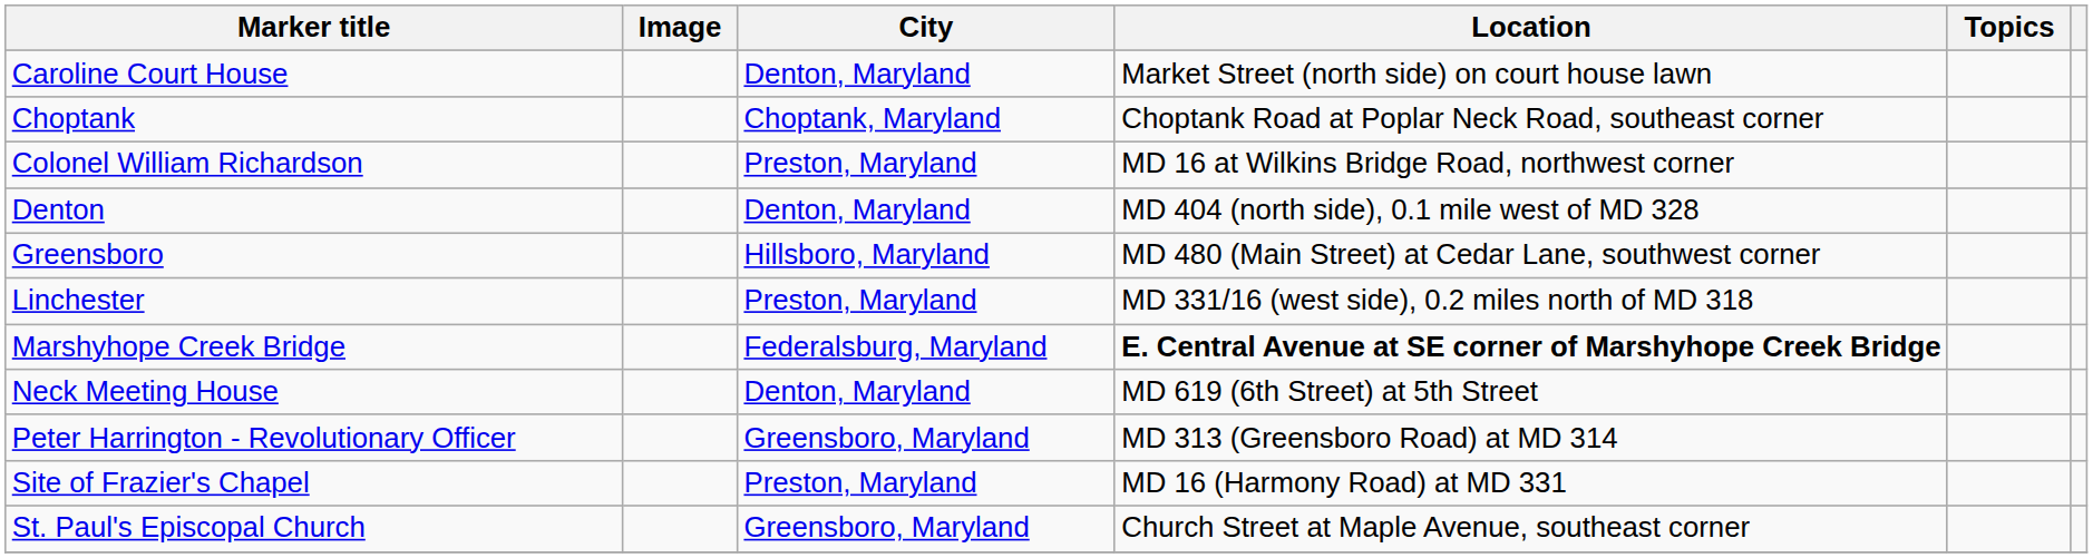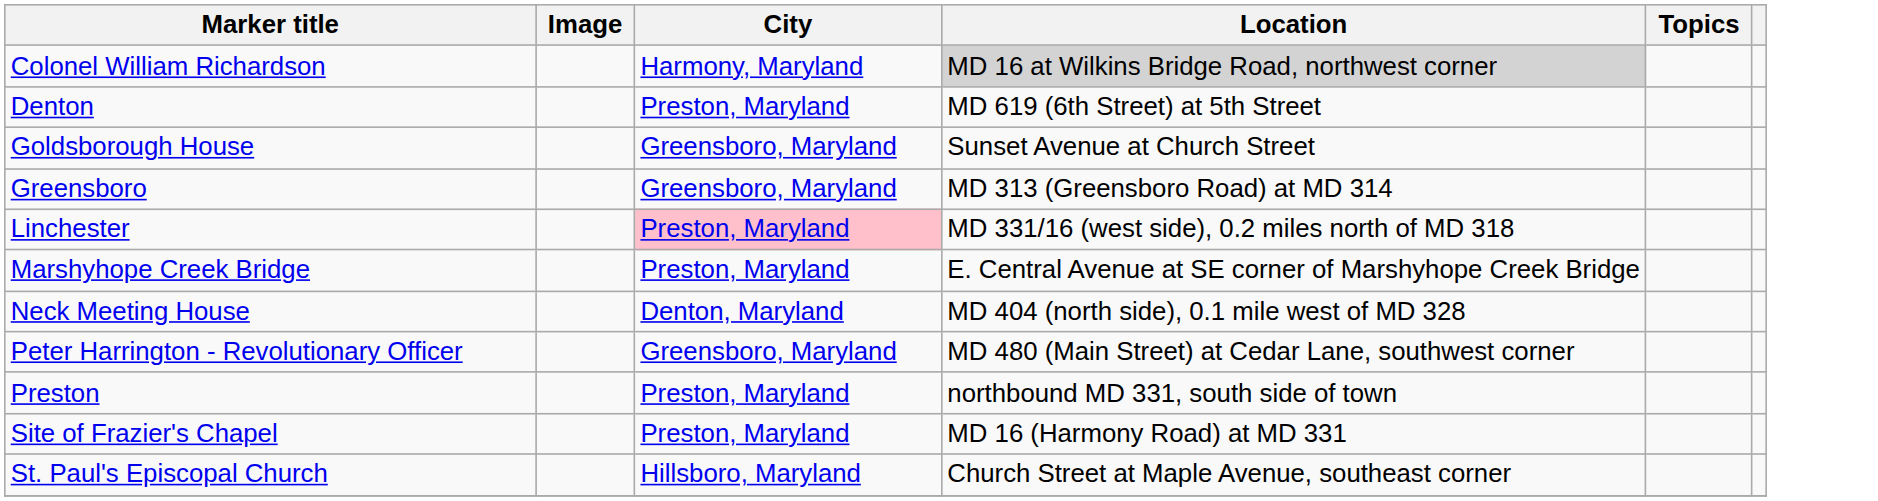- row: Caroline Court House | Denton, Maryland | Market Street (north side) on court house lawn
- row: Choptank | Choptank, Maryland | Choptank Road at Poplar Neck Road, southeast corner
Colonel William Richardson | City: Preston, Maryland -> Harmony, Maryland
Colonel William Richardson | Location: no background -> lightgrey background
Denton | City: Denton, Maryland -> Preston, Maryland
Denton | Location: MD 404 (north side), 0.1 mile west of MD 328 -> MD 619 (6th Street) at 5th Street
+ row: Goldsborough House | Greensboro, Maryland | Sunset Avenue at Church Street
Greensboro | City: Hillsboro, Maryland -> Greensboro, Maryland
Greensboro | Location: MD 480 (Main Street) at Cedar Lane, southwest corner -> MD 313 (Greensboro Road) at MD 314
Linchester | City: no background -> pink background
Marshyhope Creek Bridge | City: Federalsburg, Maryland -> Preston, Maryland
Marshyhope Creek Bridge | Location: bold -> normal
Neck Meeting House | Location: MD 619 (6th Street) at 5th Street -> MD 404 (north side), 0.1 mile west of MD 328
Peter Harrington - Revolutionary Officer | Location: MD 313 (Greensboro Road) at MD 314 -> MD 480 (Main Street) at Cedar Lane, southwest corner
+ row: Preston | Preston, Maryland | northbound MD 331, south side of town
St. Paul's Episcopal Church | City: Greensboro, Maryland -> Hillsboro, Maryland
